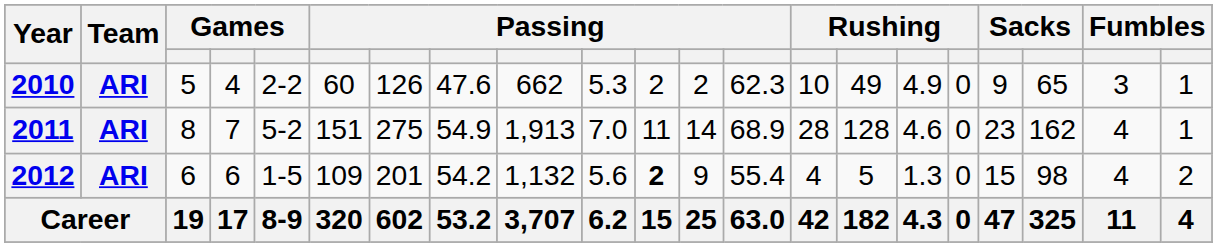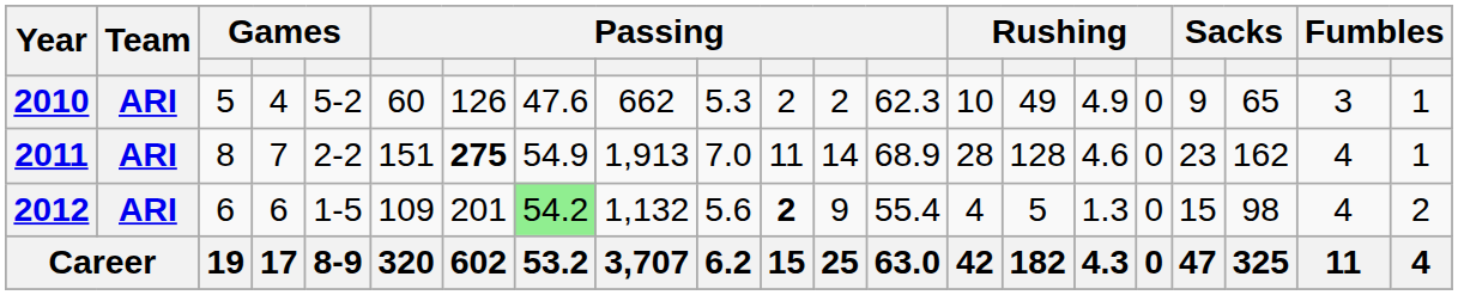2010 | column 5: 2-2 -> 5-2
2011 | column 5: 5-2 -> 2-2
2011 | column 7: normal -> bold
2012 | column 8: no background -> lightgreen background
